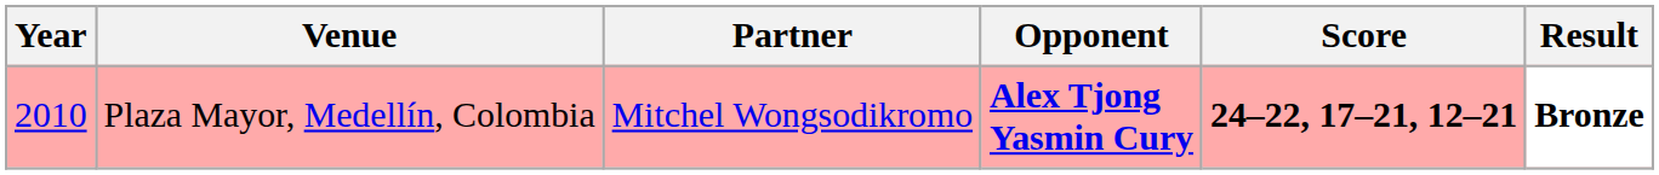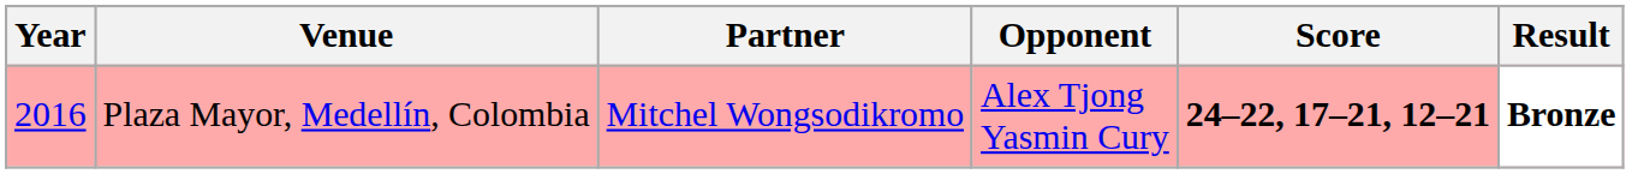Plaza Mayor, Medellín, Colombia | Year: 2010 -> 2016
Plaza Mayor, Medellín, Colombia | Opponent: bold -> normal
